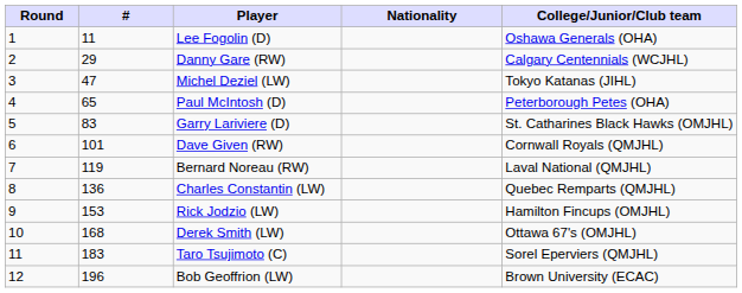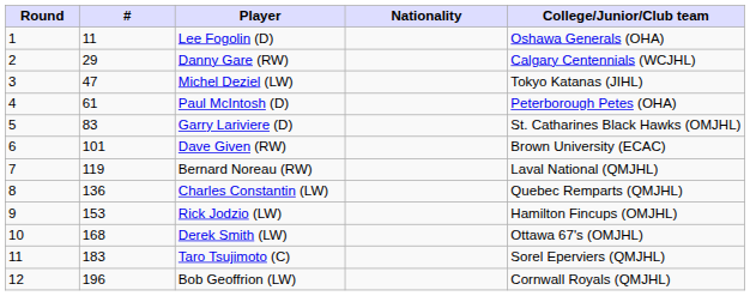Paul McIntosh (D) | #: 65 -> 61
Dave Given (RW) | College/Junior/Club team: Cornwall Royals (QMJHL) -> Brown University (ECAC)
Bob Geoffrion (LW) | College/Junior/Club team: Brown University (ECAC) -> Cornwall Royals (QMJHL)
